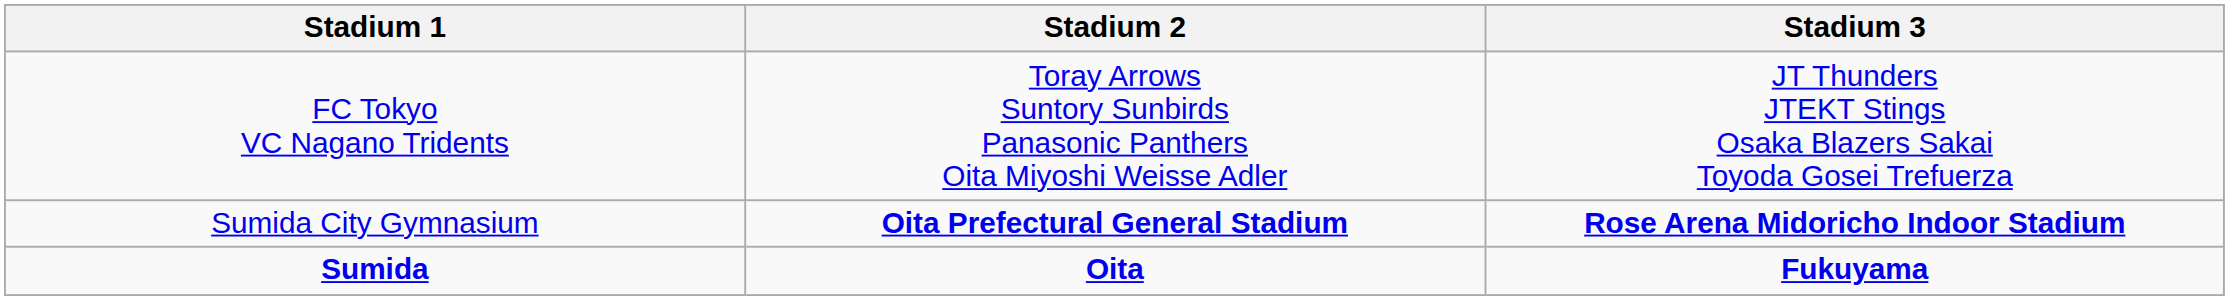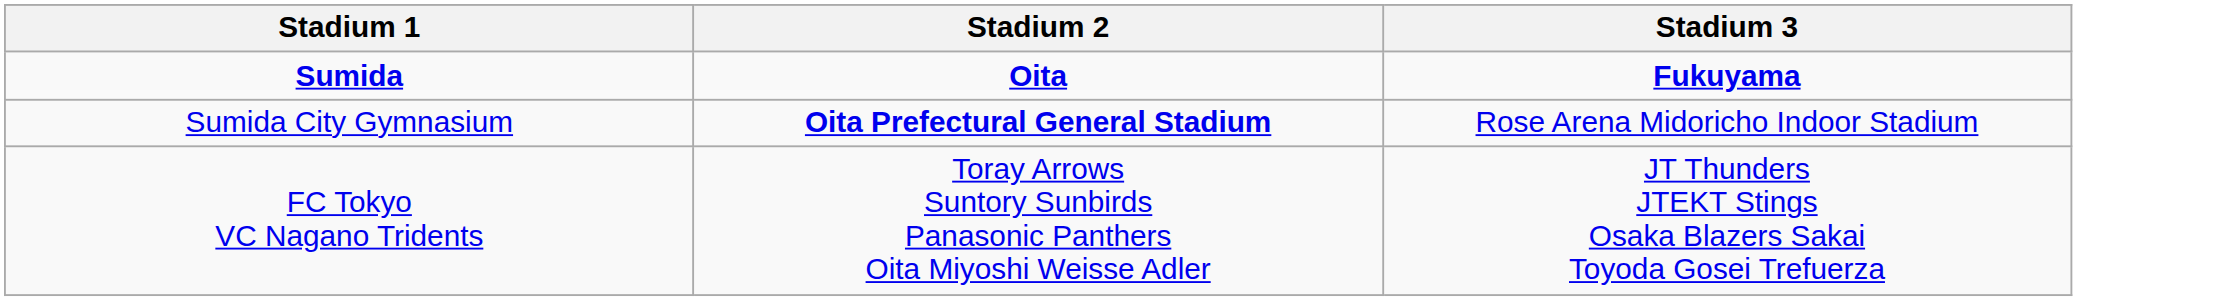rows swapped: Sumida <-> FC Tokyo VC Nagano Tridents
Sumida City Gymnasium | Stadium 3: bold -> normal
